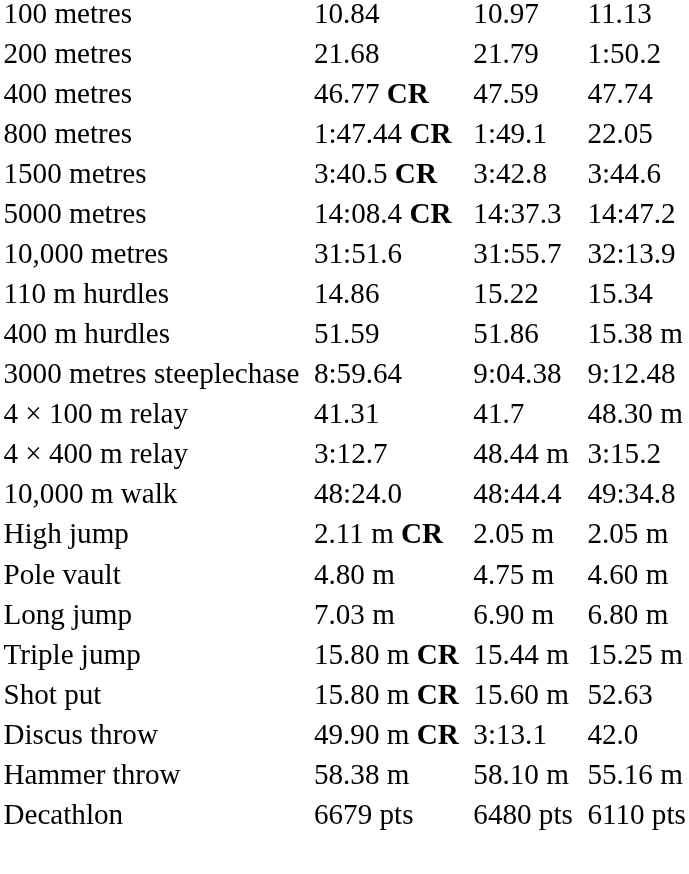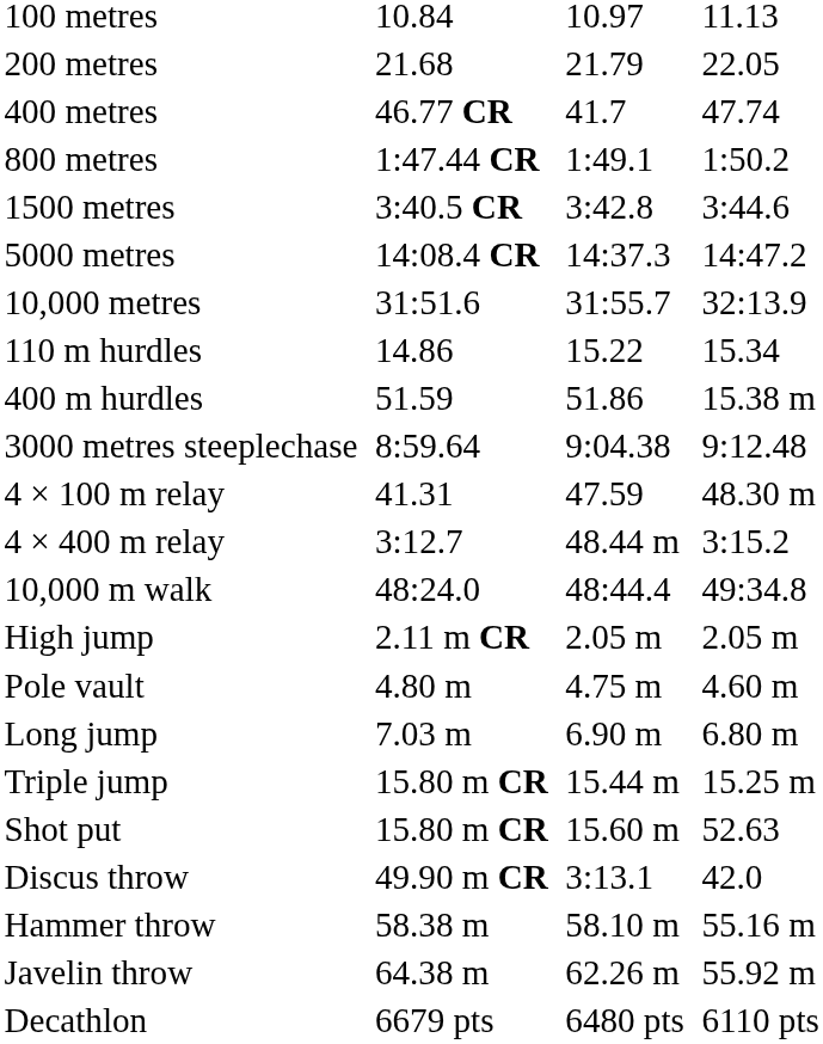200 metres | column 7: 1:50.2 -> 22.05
400 metres | column 5: 47.59 -> 41.7
800 metres | column 7: 22.05 -> 1:50.2
4 × 100 m relay | column 5: 41.7 -> 47.59
+ row: Javelin throw | 64.38 m | 62.26 m | 55.92 m
